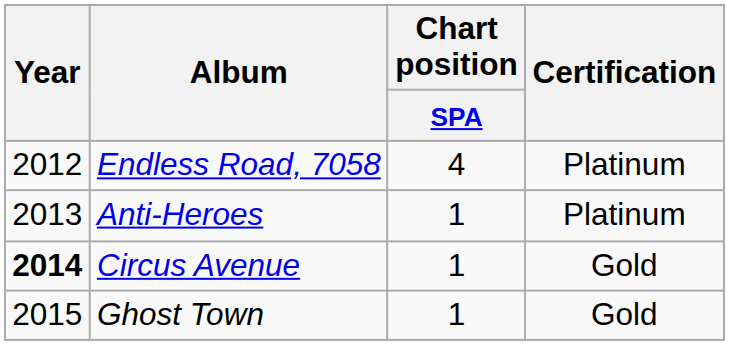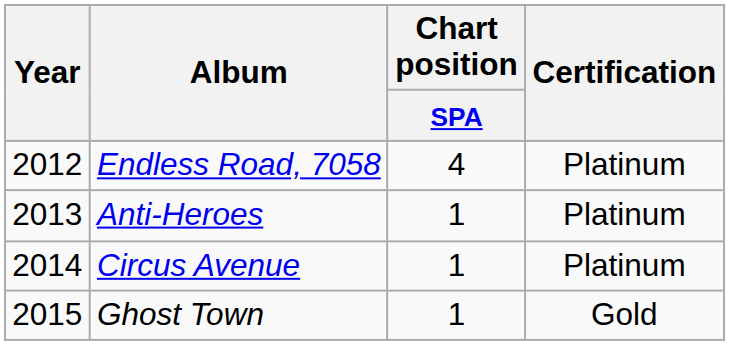Circus Avenue | Year: bold -> normal
Circus Avenue | Certification: Gold -> Platinum
